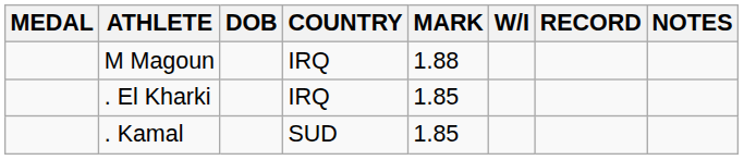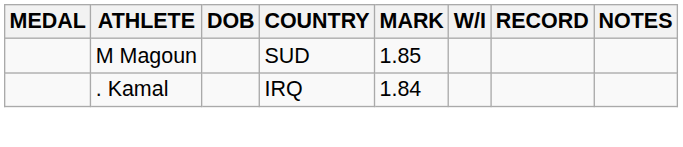M Magoun | COUNTRY: IRQ -> SUD
M Magoun | MARK: 1.88 -> 1.85
- row: . El Kharki | IRQ | 1.85
. Kamal | COUNTRY: SUD -> IRQ
. Kamal | MARK: 1.85 -> 1.84
